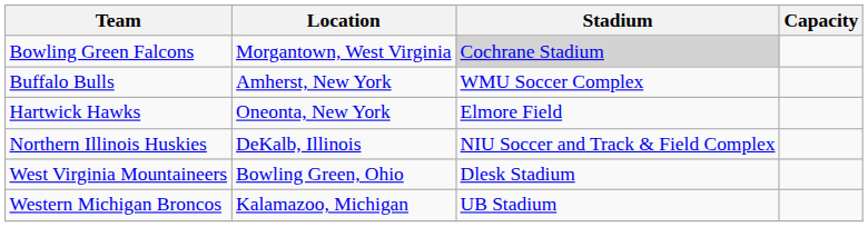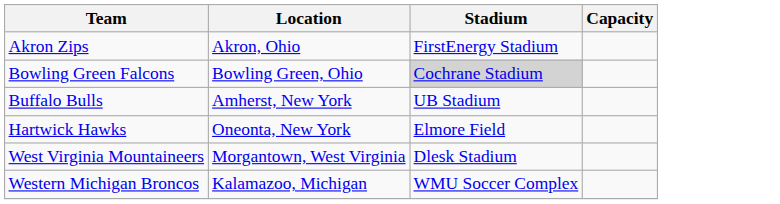+ row: Akron Zips | Akron, Ohio | FirstEnergy Stadium
Bowling Green Falcons | Location: Morgantown, West Virginia -> Bowling Green, Ohio
Buffalo Bulls | Stadium: WMU Soccer Complex -> UB Stadium
- row: Northern Illinois Huskies | DeKalb, Illinois | NIU Soccer and Track & Field Complex
West Virginia Mountaineers | Location: Bowling Green, Ohio -> Morgantown, West Virginia
Western Michigan Broncos | Stadium: UB Stadium -> WMU Soccer Complex
